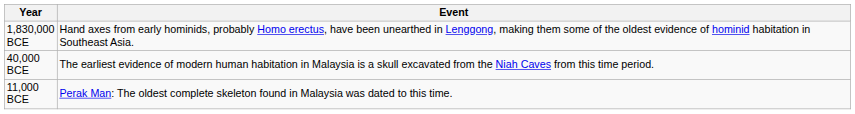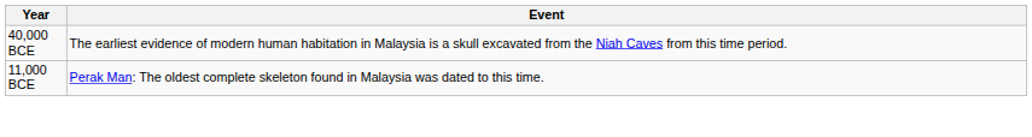- row: 1,830,000 BCE | Hand axes from early hominids, probably Homo erectus, have been unearthed in Lenggong, making them some of the oldest evidence of hominid habitation in Southeast Asia.
